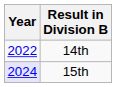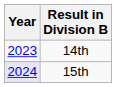14th | Year: 2022 -> 2023
